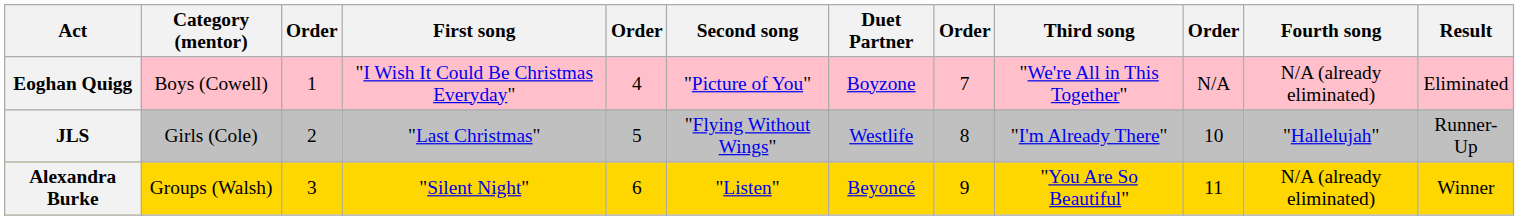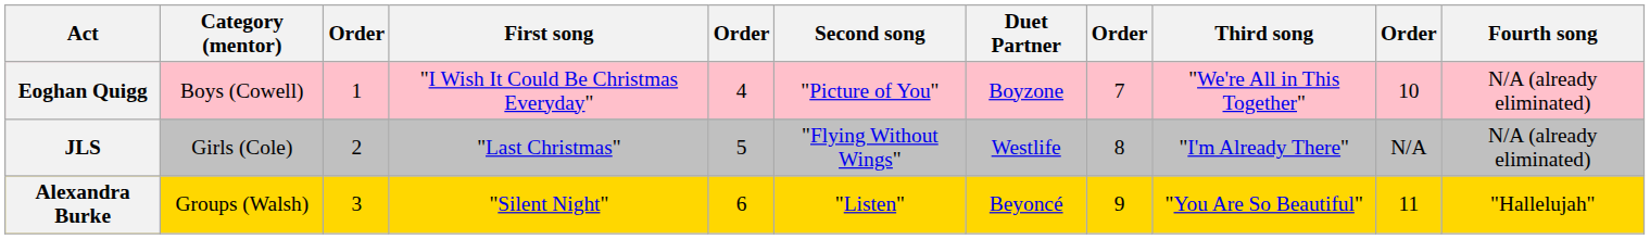- column: Result | Eliminated | Runner-Up | Winner
Eoghan Quigg | column 10: N/A -> 10
JLS | column 10: 10 -> N/A
JLS | Fourth song: "Hallelujah" -> N/A (already eliminated)
Alexandra Burke | Fourth song: N/A (already eliminated) -> "Hallelujah"
